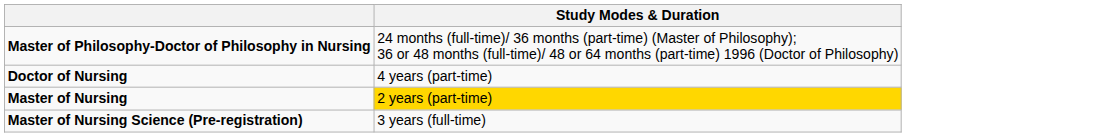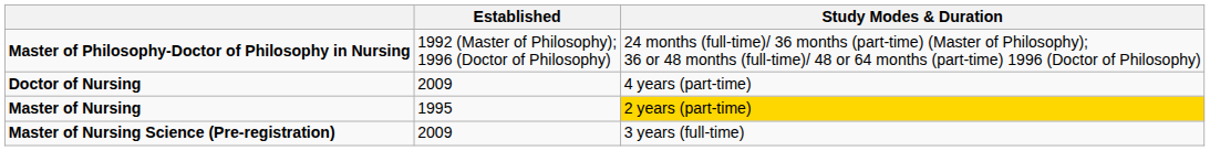+ column: Established | 1992 (Master of Philosophy); 1996 (Doctor of Philosophy) | 2009 | 1995 | 2009
